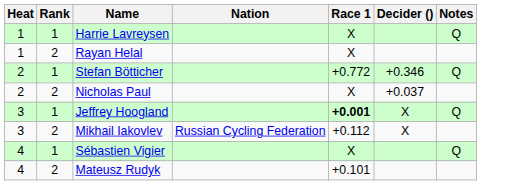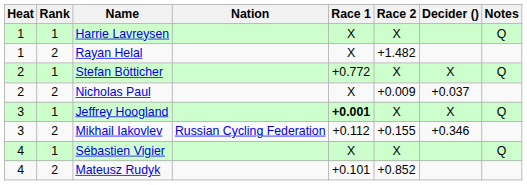+ column: Race 2 | X | +1.482 | X | +0.009 | X | +0.155 | X | +0.852
Stefan Bötticher | Decider (): +0.346 -> X
Mikhail Iakovlev | Decider (): X -> +0.346
